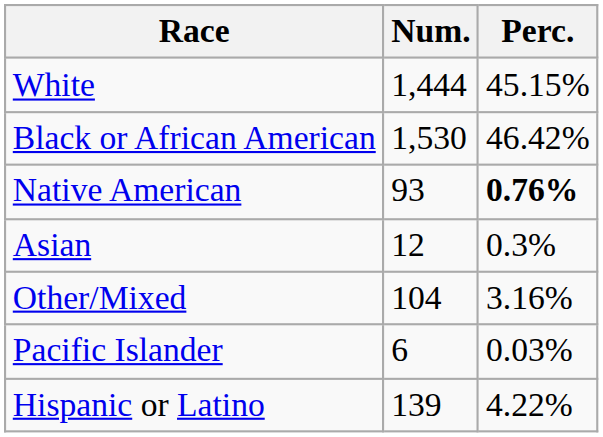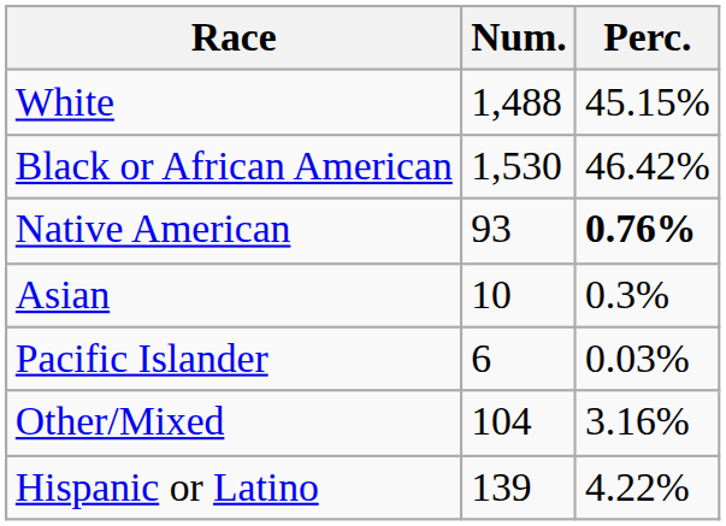White | Num.: 1,444 -> 1,488
Asian | Num.: 12 -> 10
rows swapped: Pacific Islander <-> Other/Mixed
